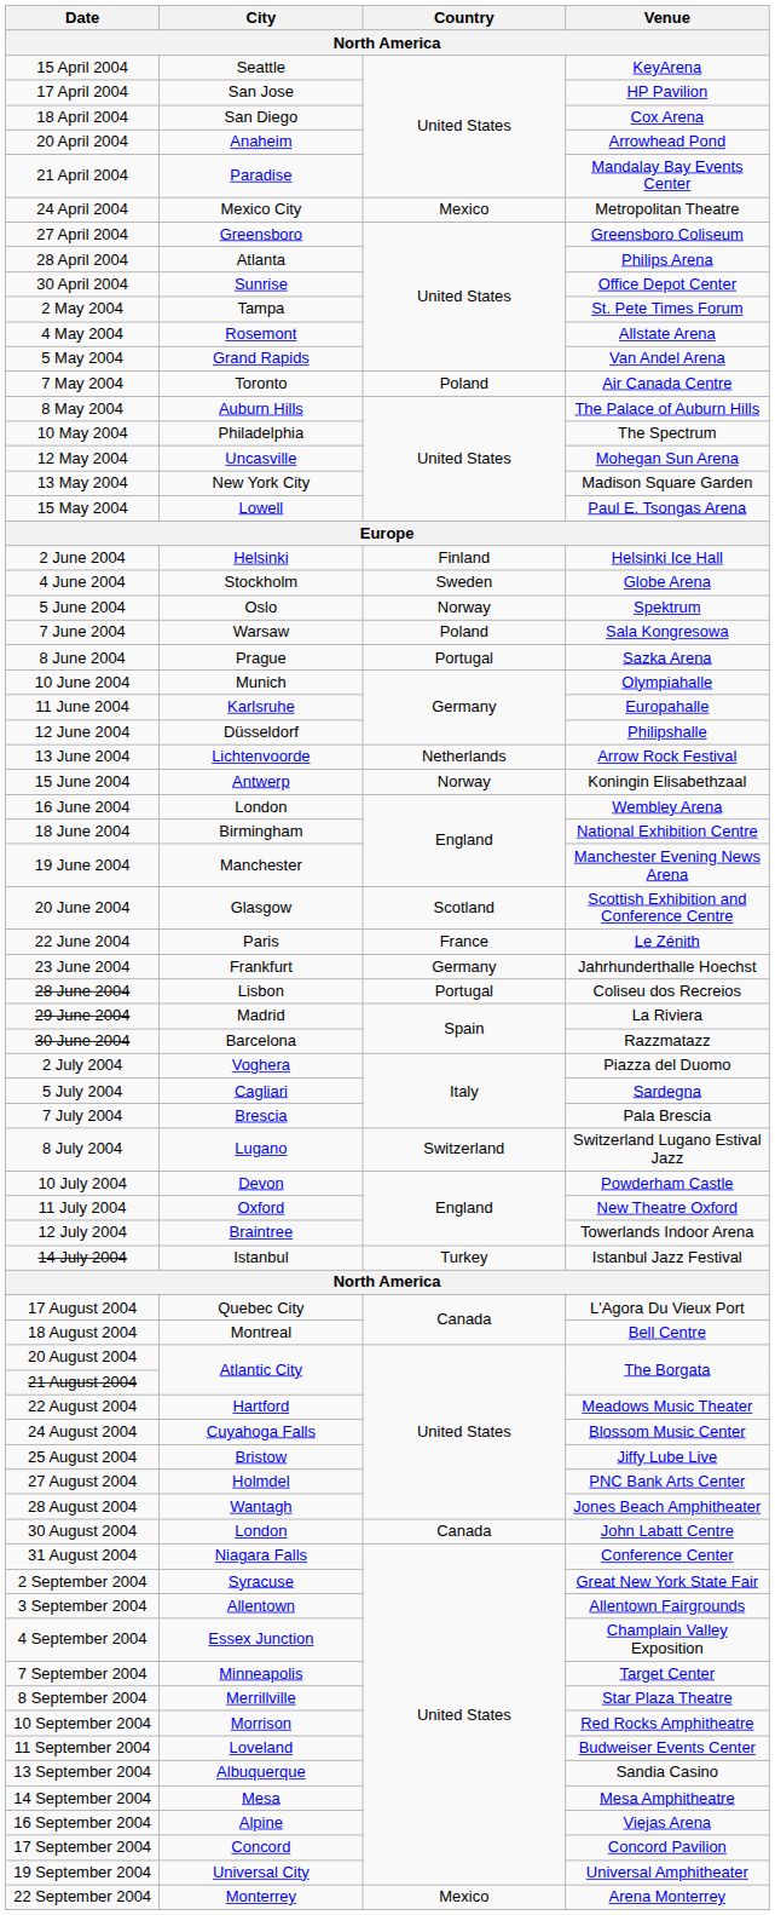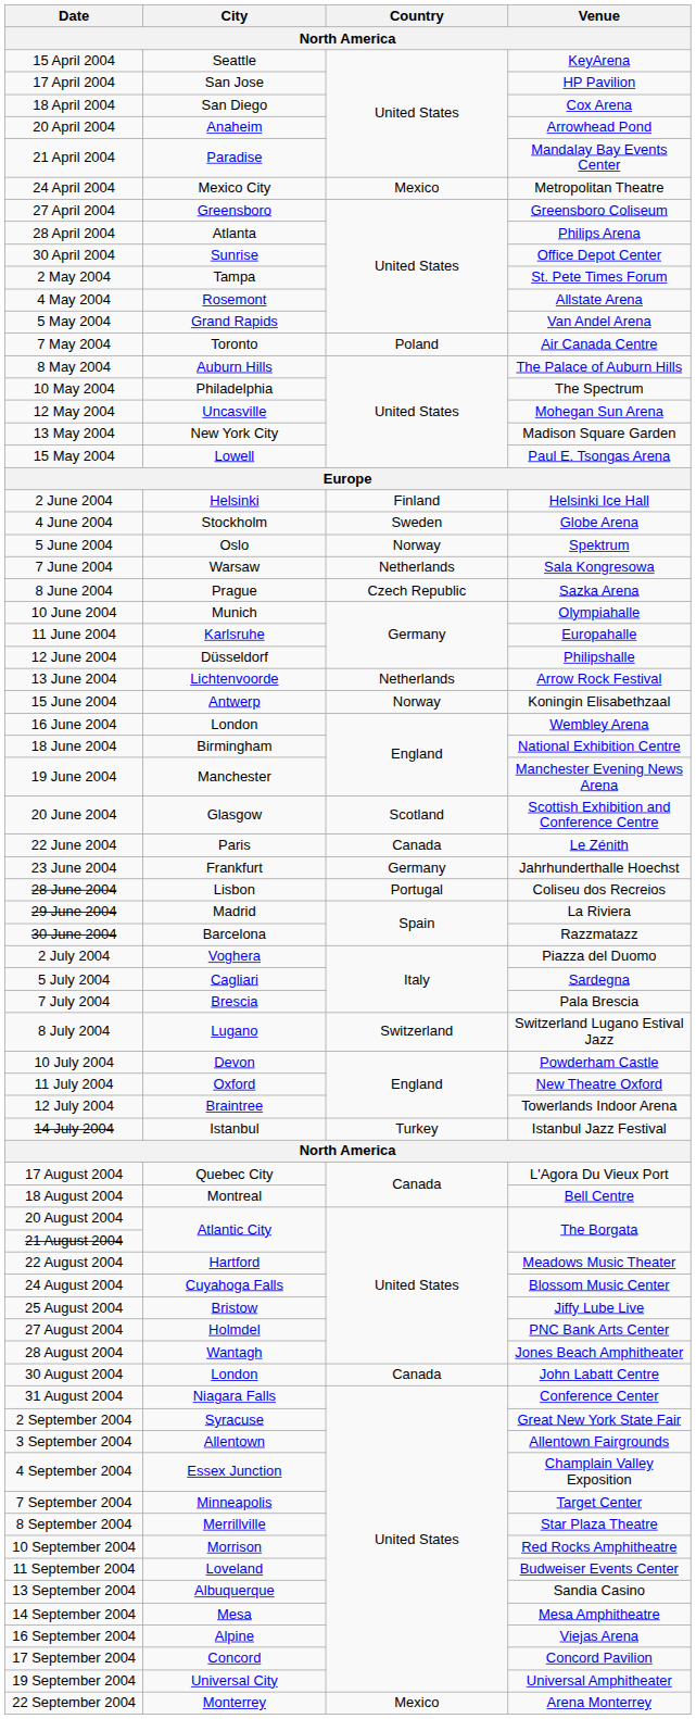7 June 2004 | Country: Poland -> Netherlands
8 June 2004 | Country: Portugal -> Czech Republic
22 June 2004 | Country: France -> Canada
